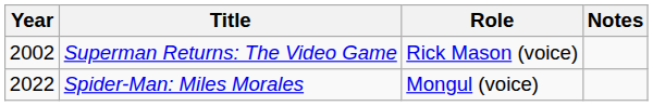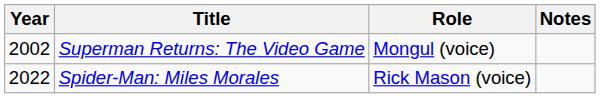Superman Returns: The Video Game | Role: Rick Mason (voice) -> Mongul (voice)
Spider-Man: Miles Morales | Role: Mongul (voice) -> Rick Mason (voice)
